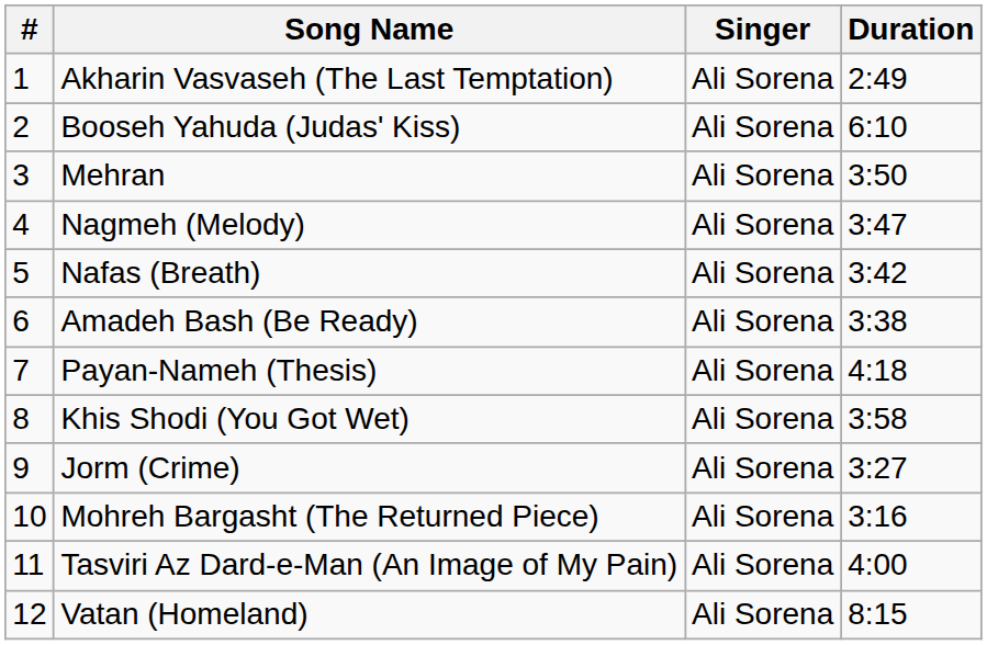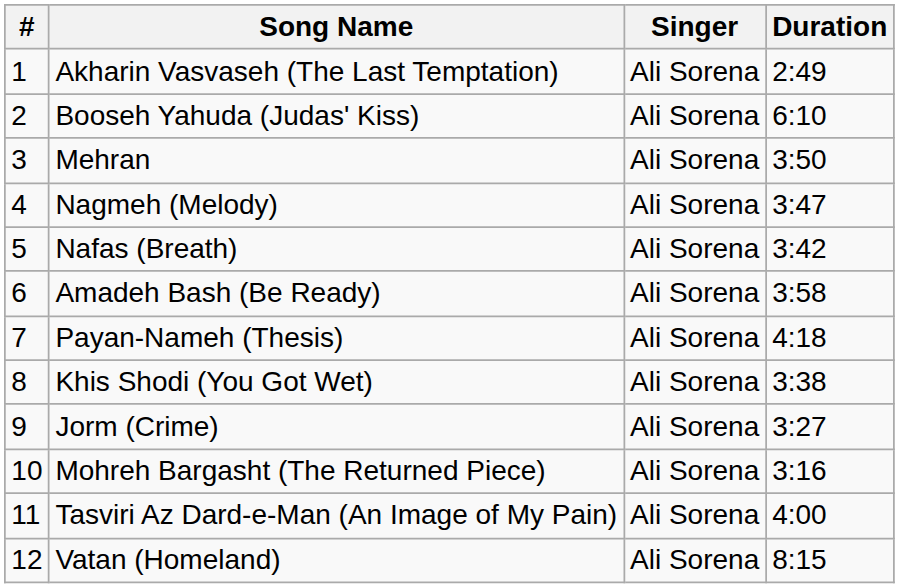Amadeh Bash (Be Ready) | Duration: 3:38 -> 3:58
Khis Shodi (You Got Wet) | Duration: 3:58 -> 3:38
